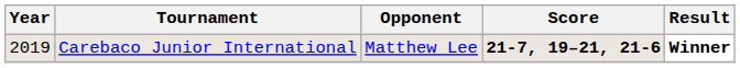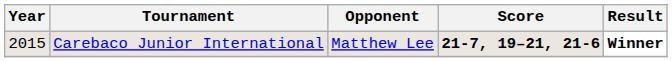Carebaco Junior International | Year: 2019 -> 2015
